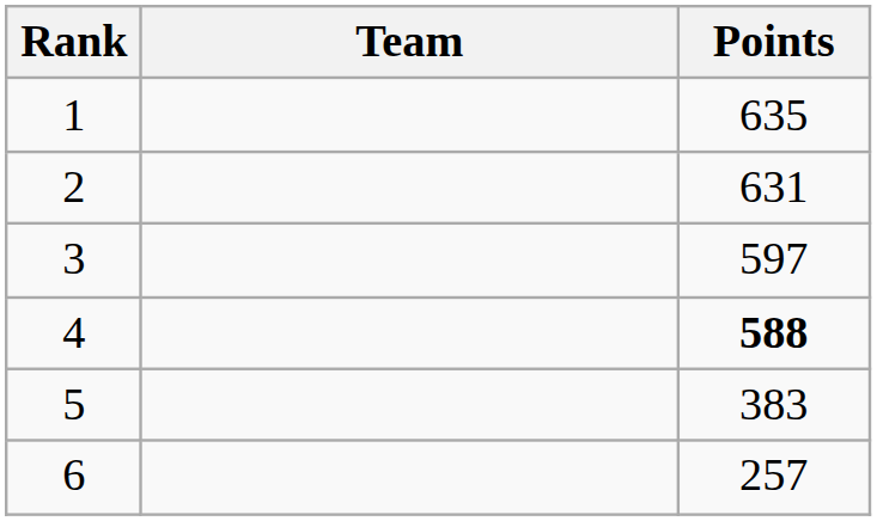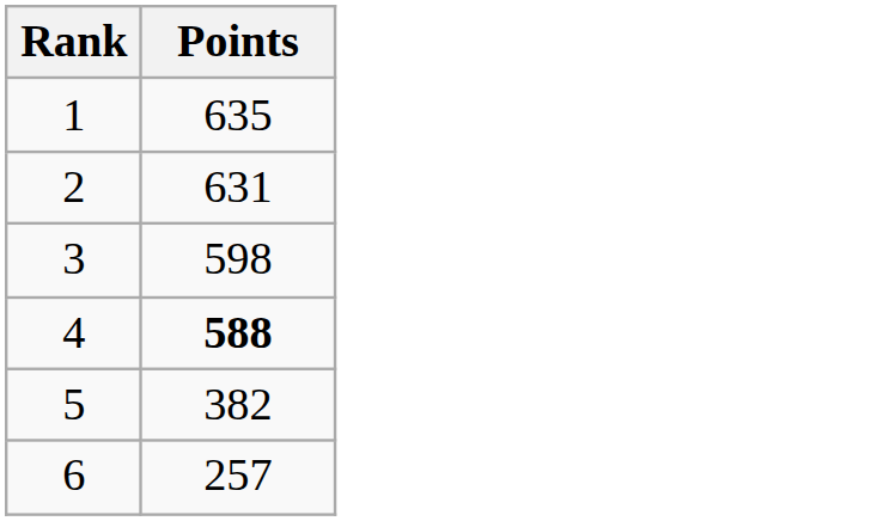- column: Team
3 | Points: 597 -> 598
5 | Points: 383 -> 382
